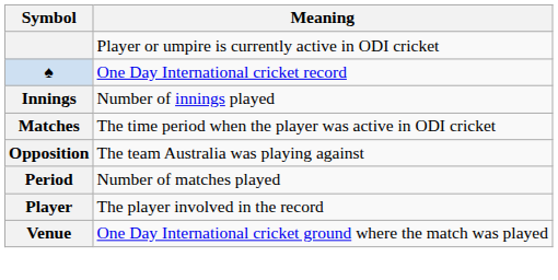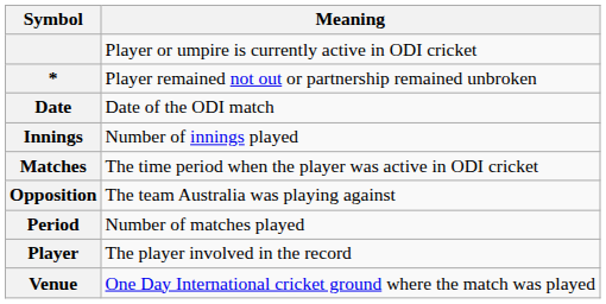+ row: * | Player remained not out or partnership remained unbroken
- row: ♠ | One Day International cricket record
+ row: Date | Date of the ODI match
